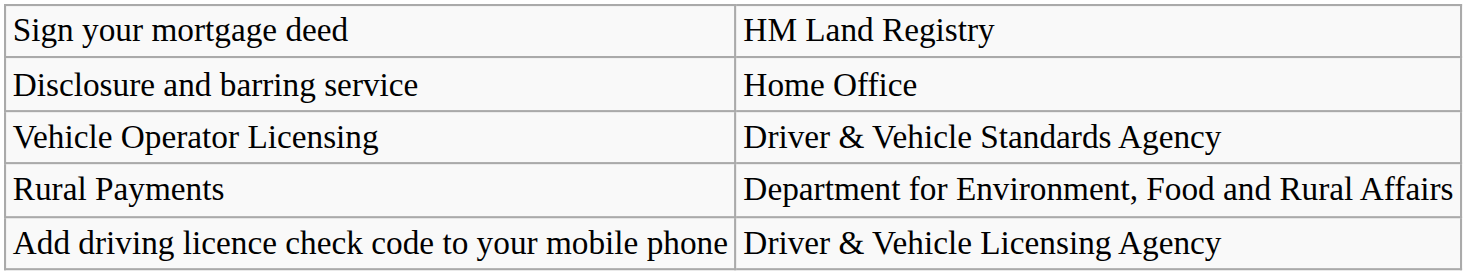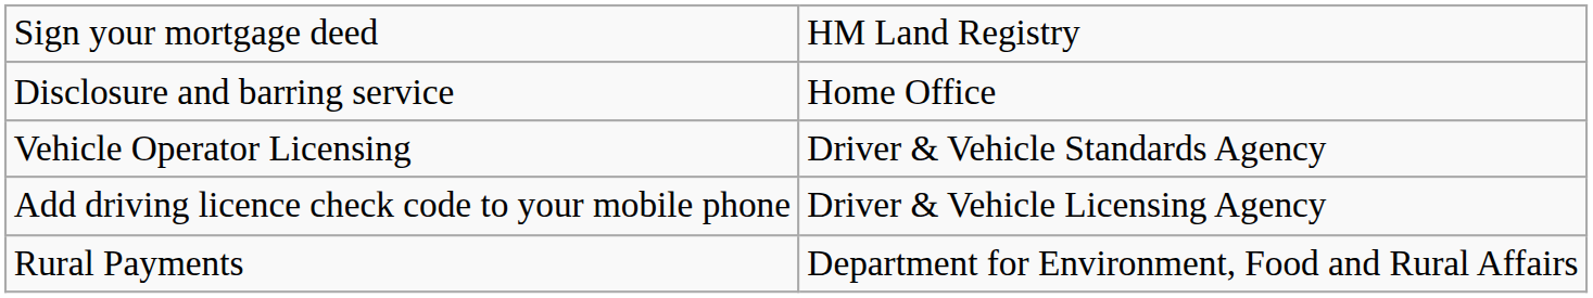rows swapped: Rural Payments <-> Add driving licence check code to your mobile phone
